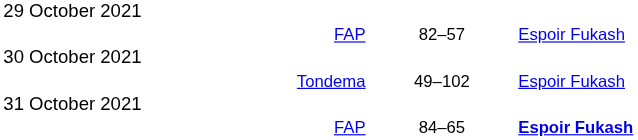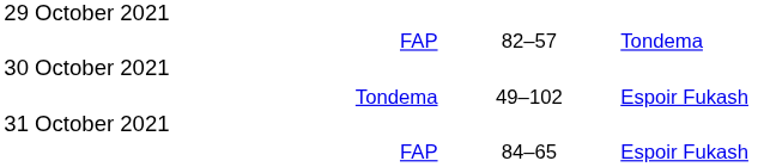FAP / 82–57 | column 5: Espoir Fukash -> Tondema
FAP / 84–65 | column 5: bold -> normal
